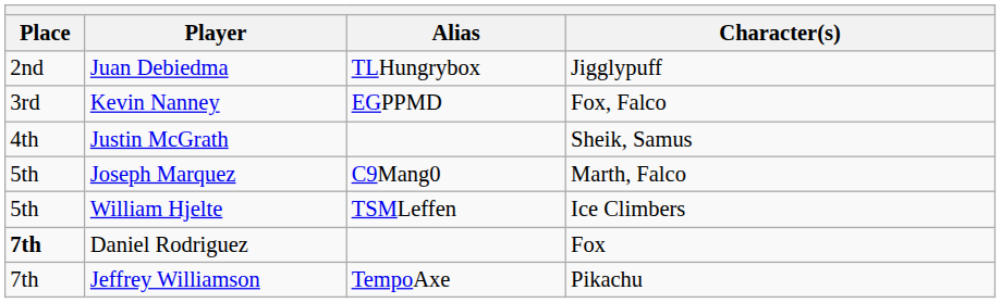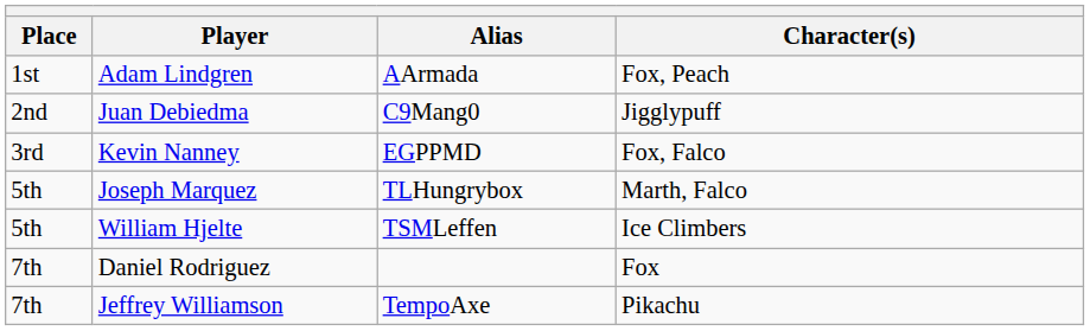+ row: 1st | Adam Lindgren | AArmada | Fox, Peach
Juan Debiedma | Alias: TLHungrybox -> C9Mang0
- row: 4th | Justin McGrath | Sheik, Samus
Joseph Marquez | Alias: C9Mang0 -> TLHungrybox
Daniel Rodriguez | Place: bold -> normal
